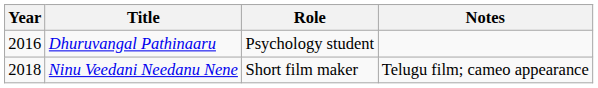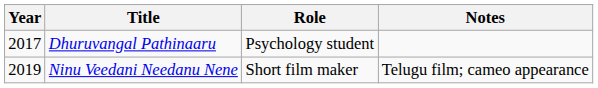Dhuruvangal Pathinaaru | Year: 2016 -> 2017
Ninu Veedani Needanu Nene | Year: 2018 -> 2019
